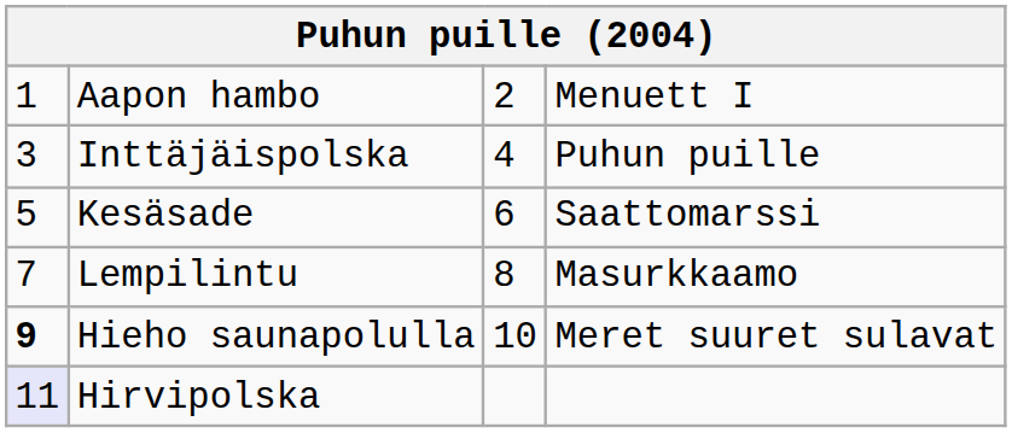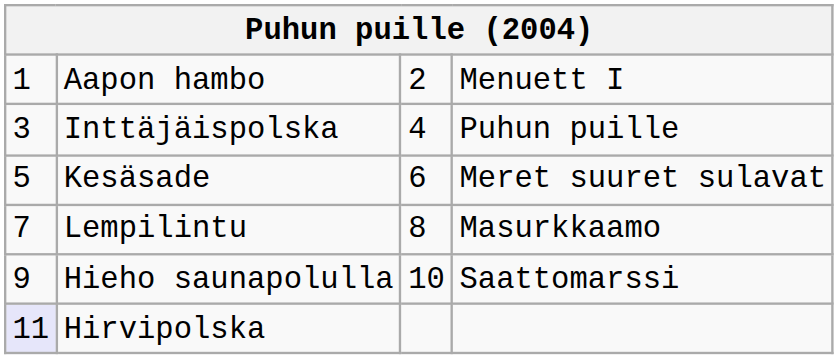Kesäsade | column 4: Saattomarssi -> Meret suuret sulavat
Hieho saunapolulla | column 1: bold -> normal
Hieho saunapolulla | column 4: Meret suuret sulavat -> Saattomarssi
